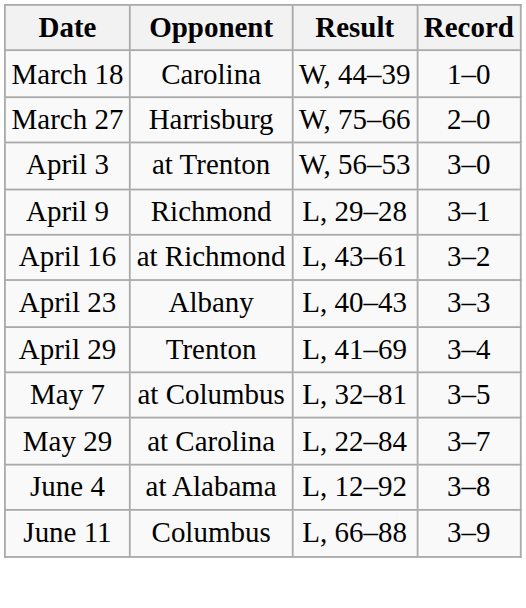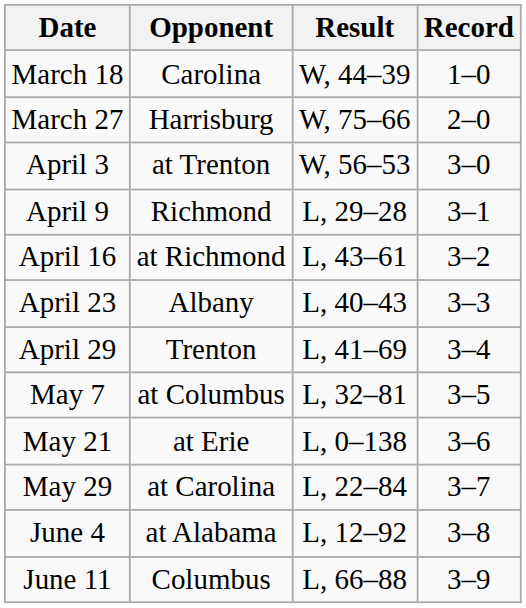+ row: May 21 | at Erie | L, 0–138 | 3–6
